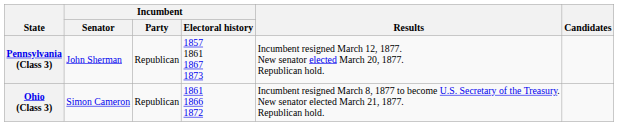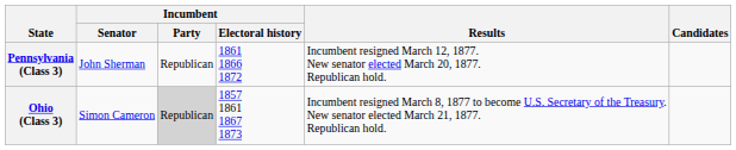Pennsylvania (Class 3) | Incumbent / Electoral history: 1857 1861 1867 1873 -> 1861 1866 1872
Ohio (Class 3) | Incumbent / Party: no background -> lightgrey background
Ohio (Class 3) | Incumbent / Electoral history: 1861 1866 1872 -> 1857 1861 1867 1873
